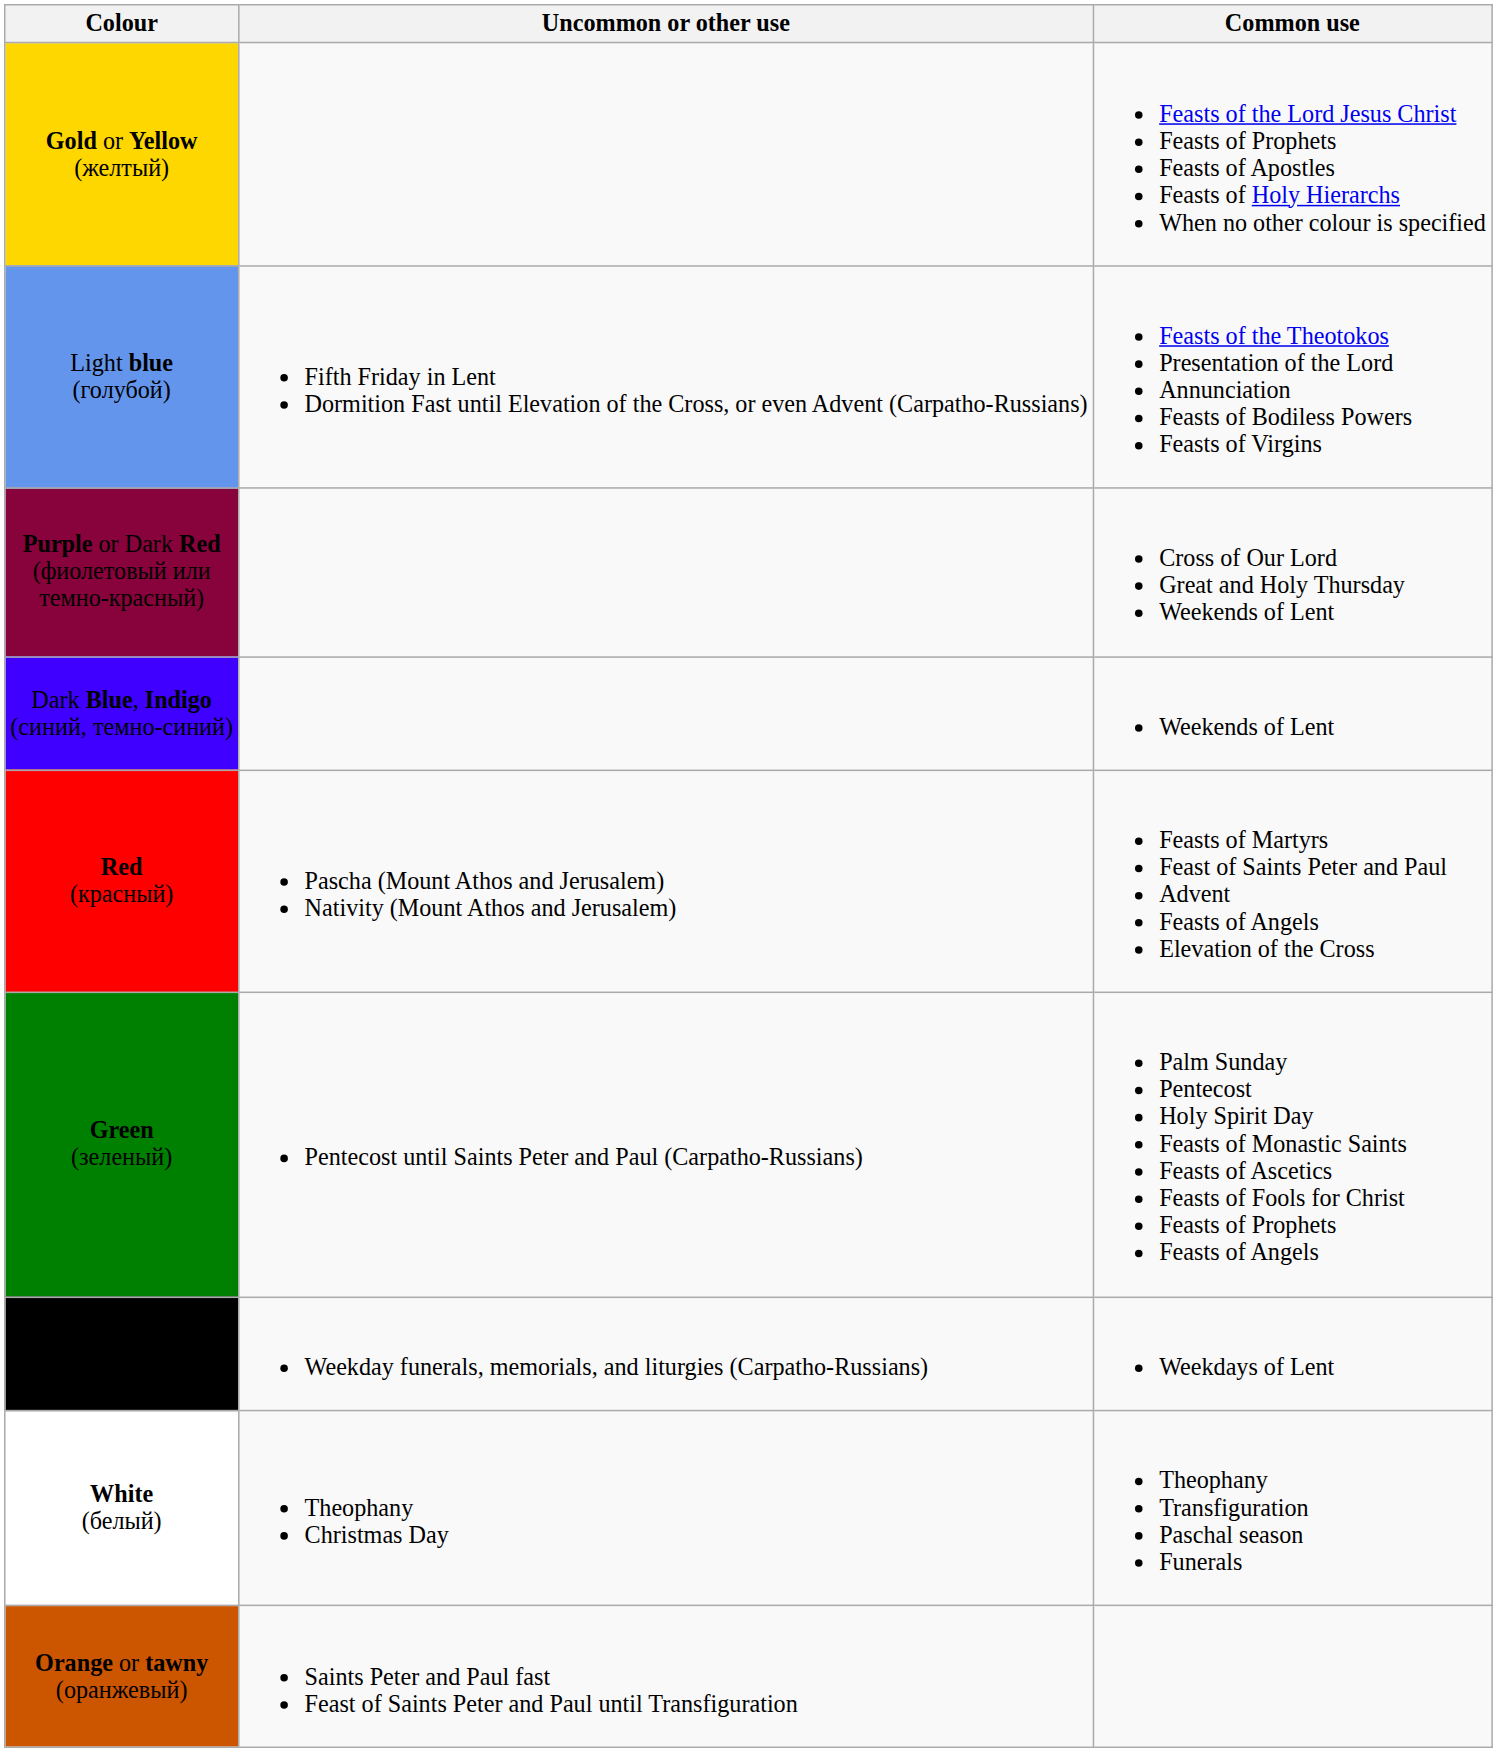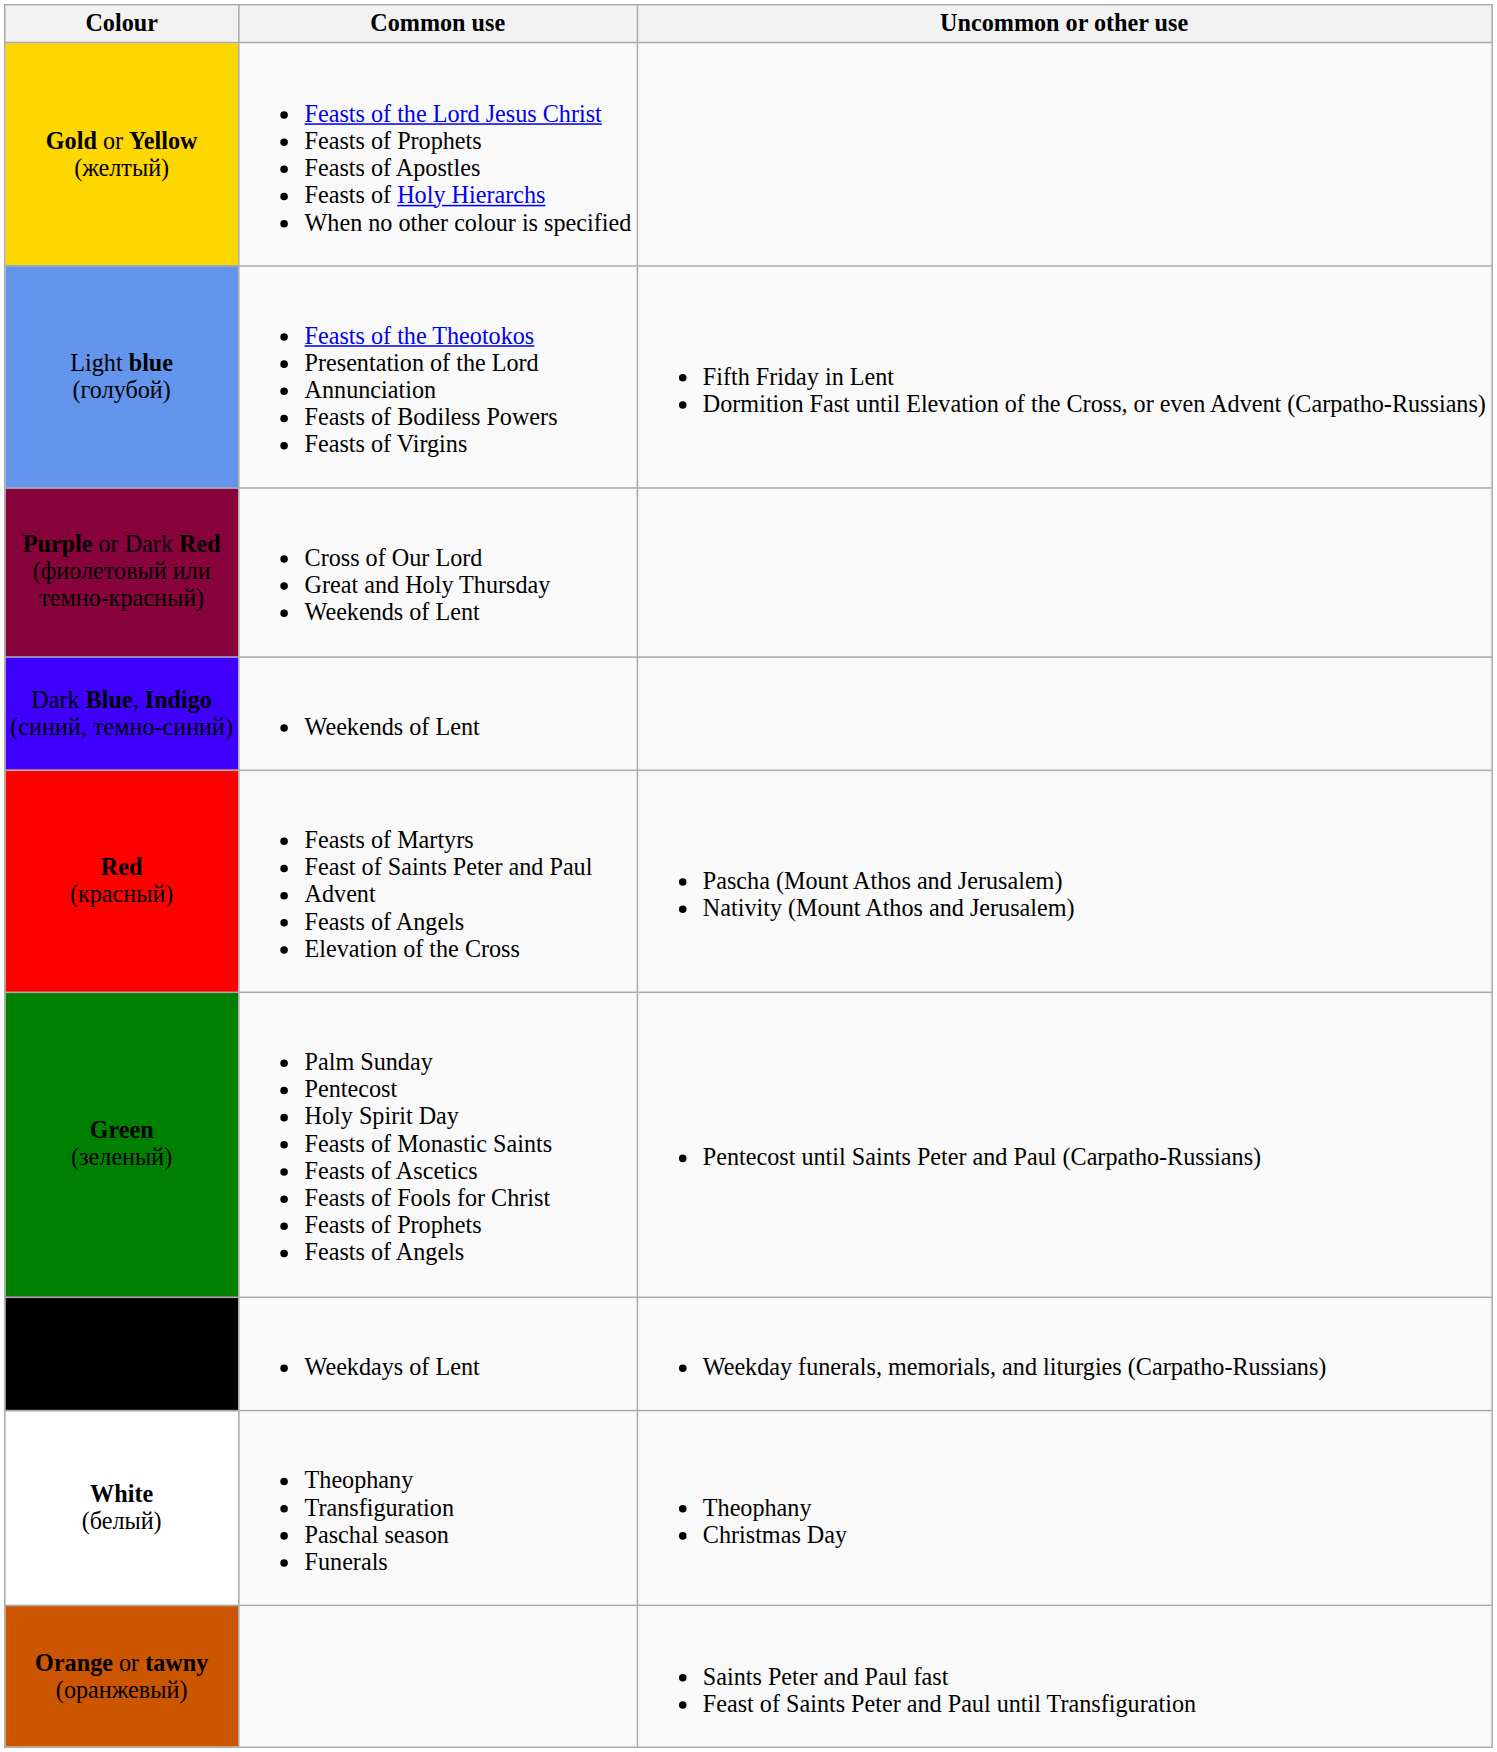columns swapped: Common use <-> Uncommon or other use
